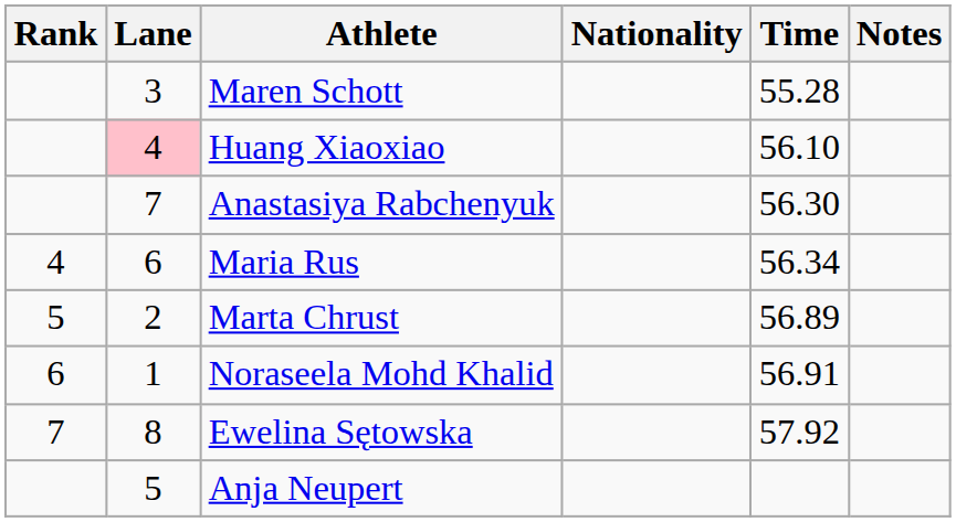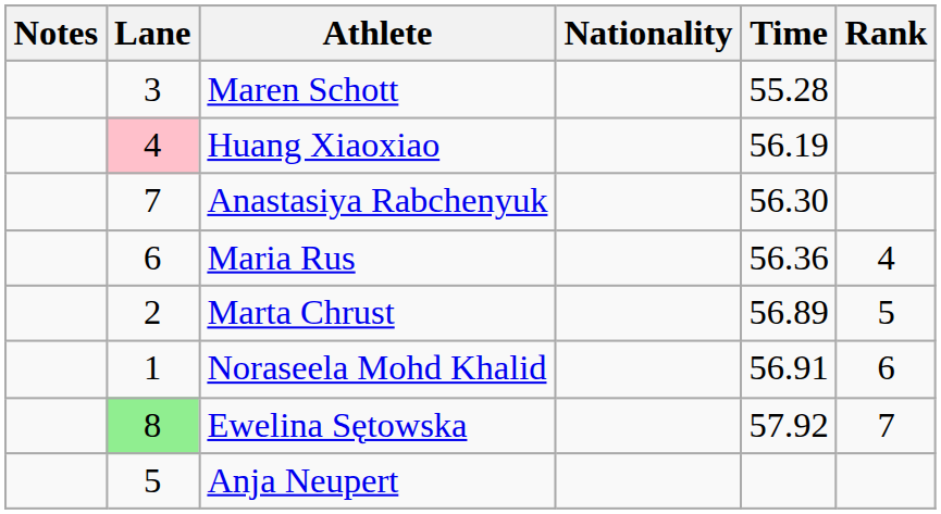columns swapped: Rank <-> Notes
Huang Xiaoxiao | Time: 56.10 -> 56.19
Maria Rus | Time: 56.34 -> 56.36
Ewelina Sętowska | Lane: no background -> lightgreen background
